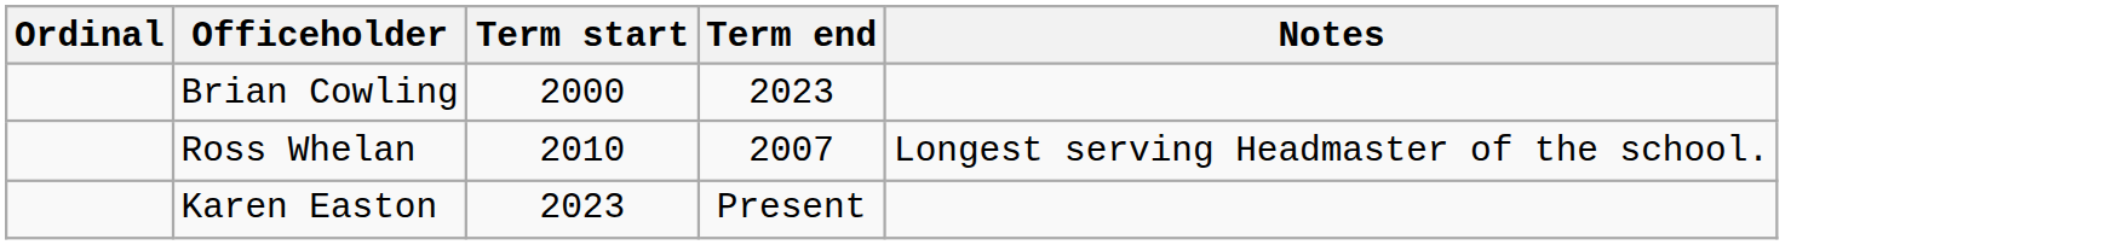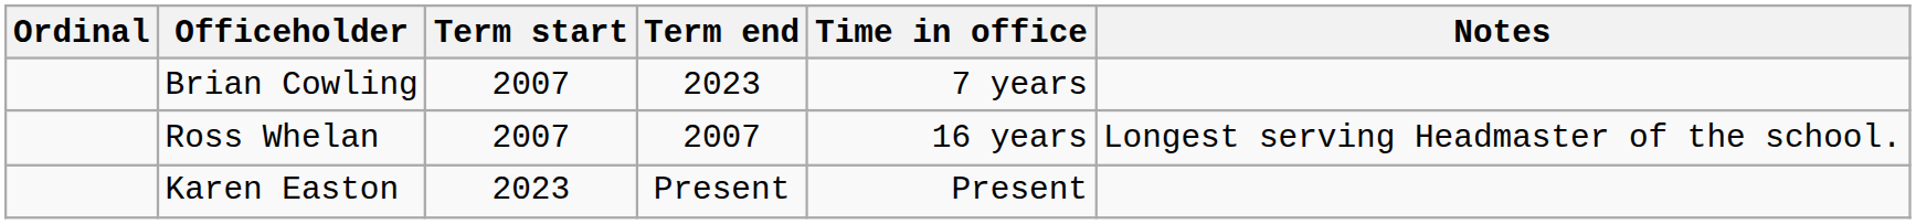+ column: Time in office | 7 years | 16 years | Present
Brian Cowling | Term start: 2000 -> 2007
Ross Whelan | Term start: 2010 -> 2007
